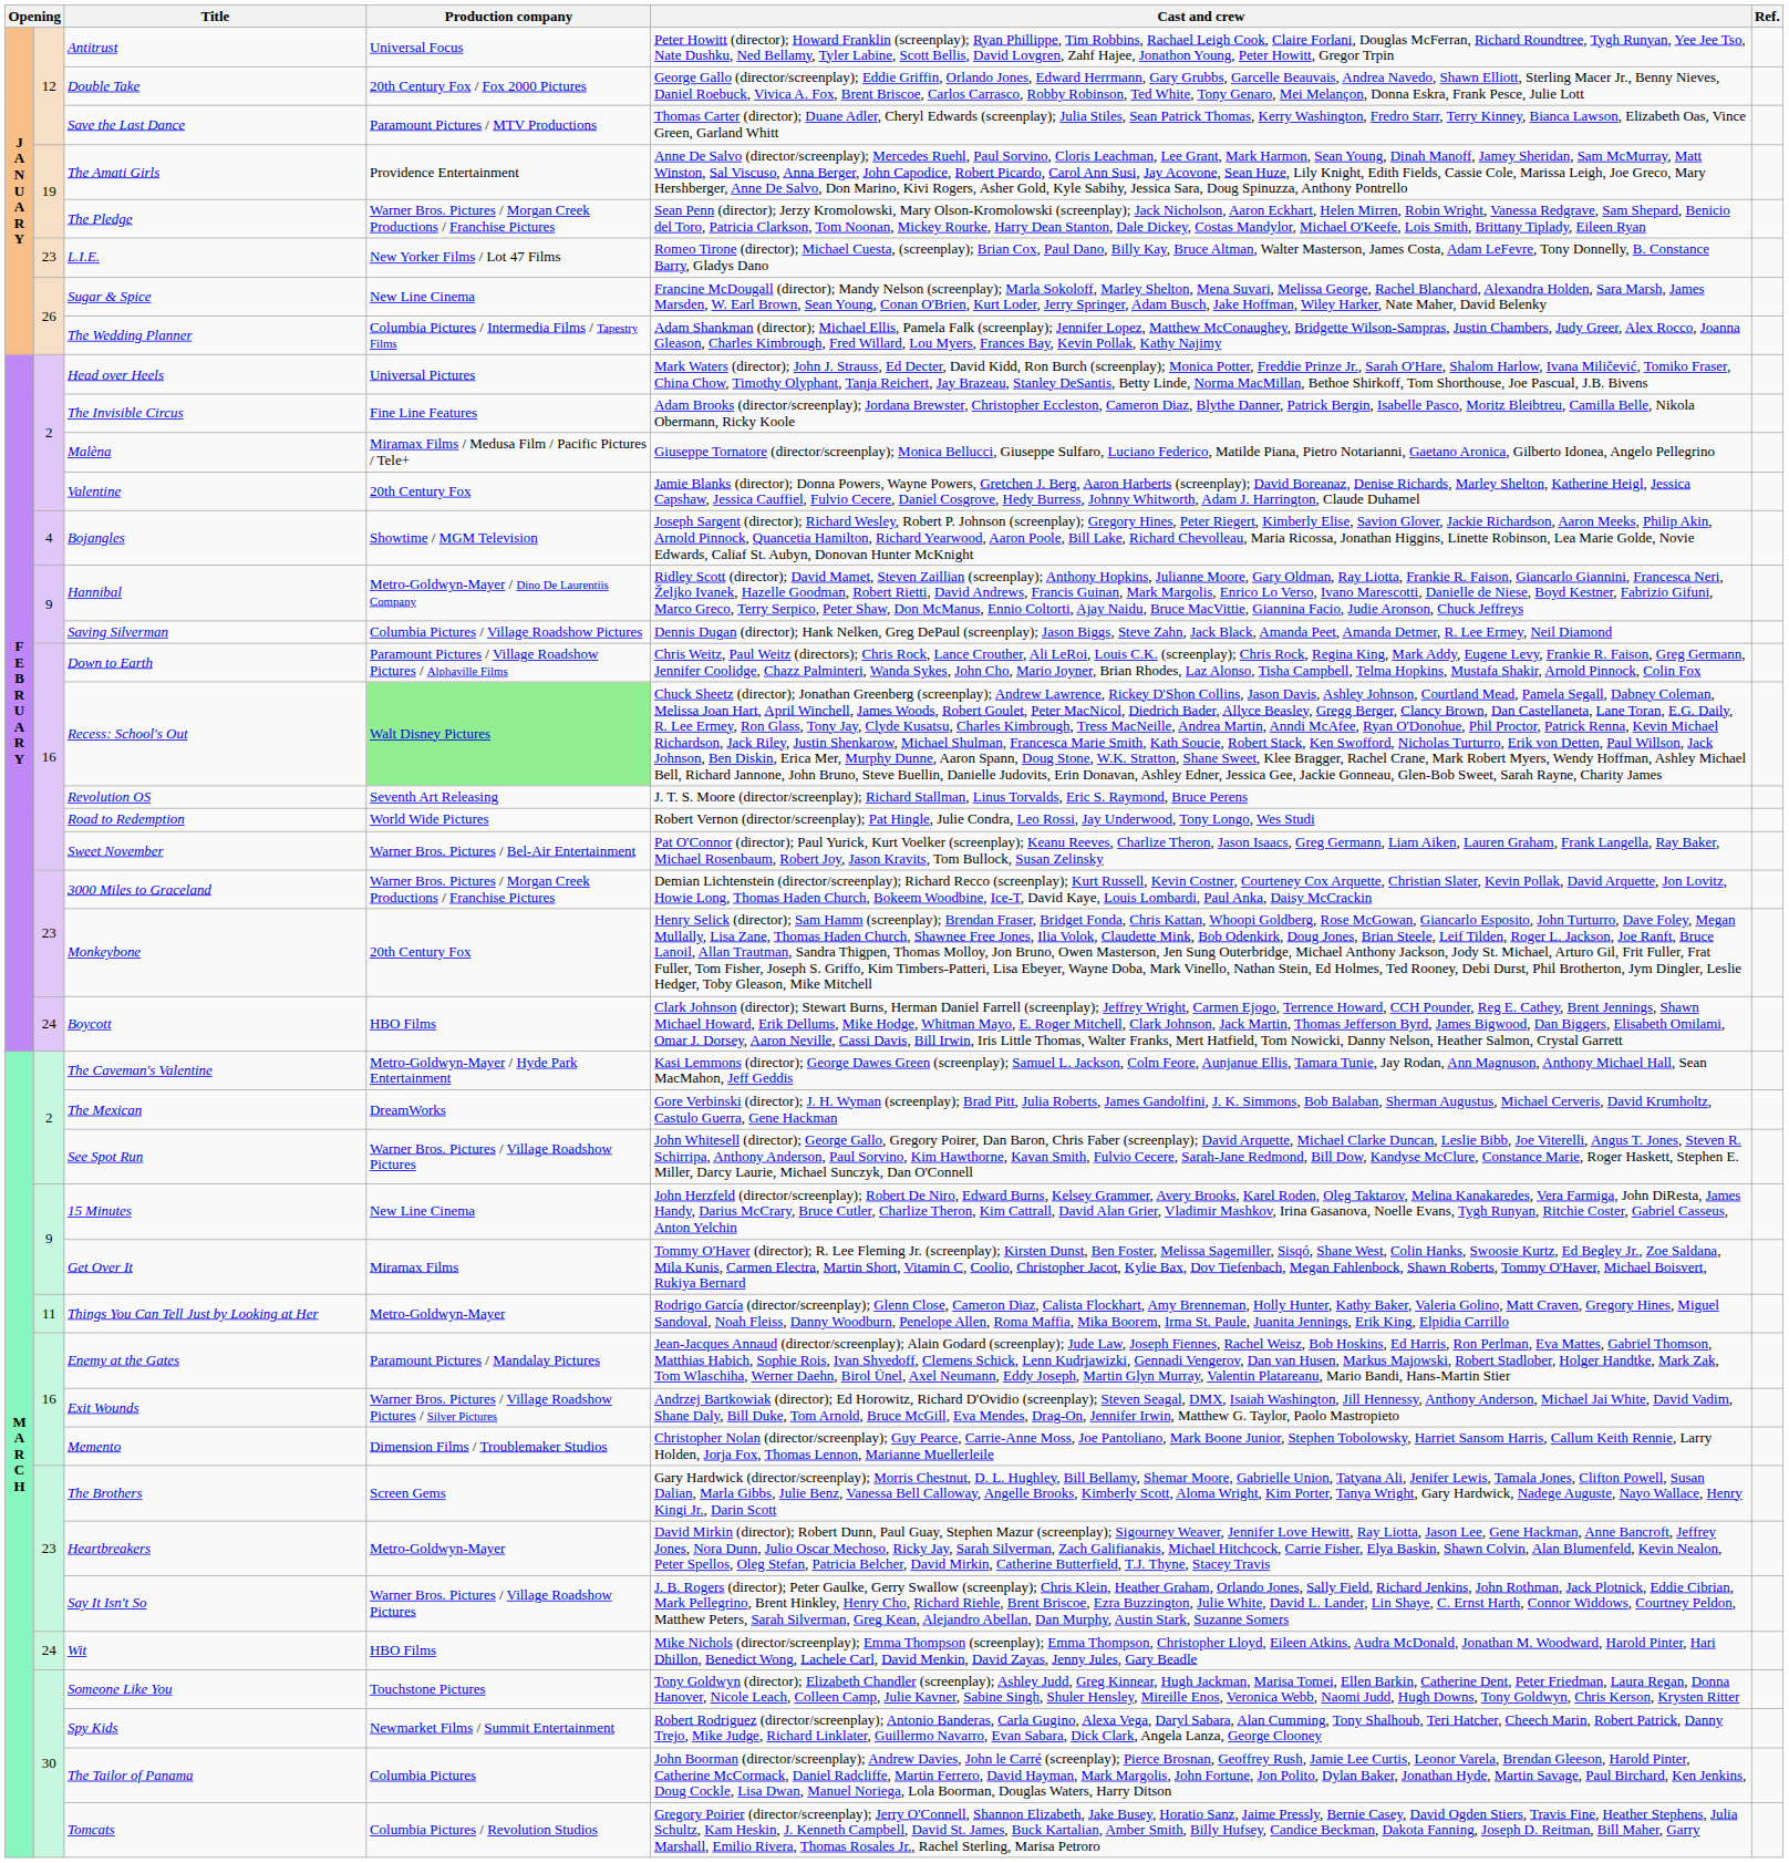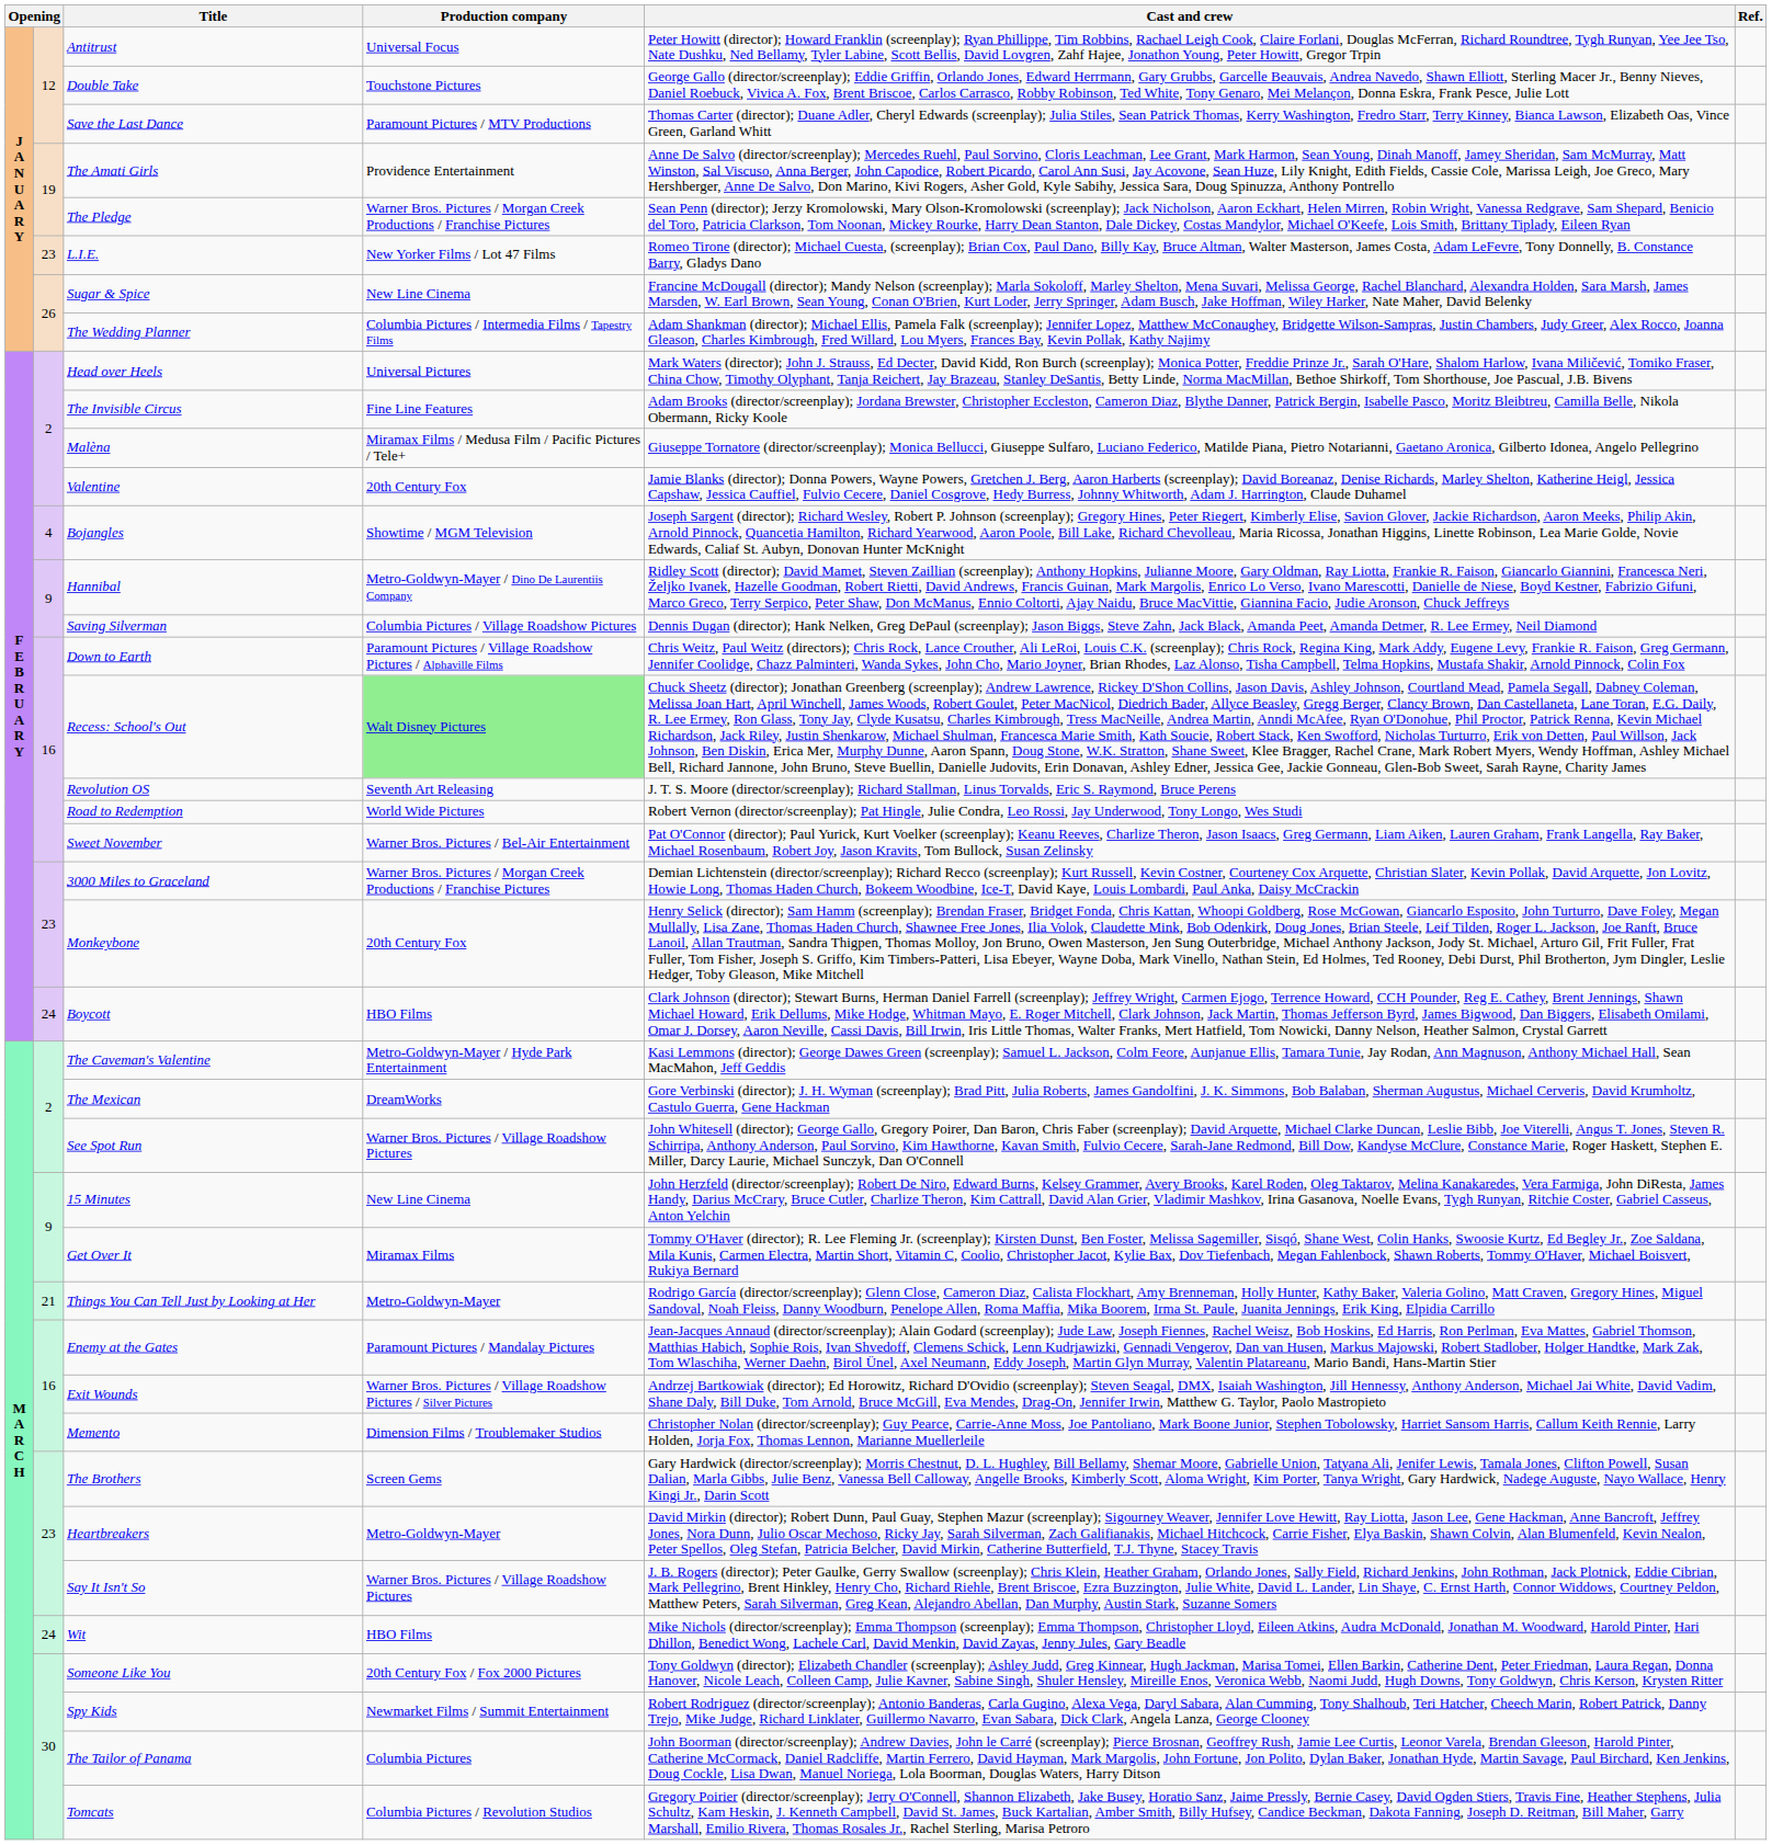Double Take | Production company: 20th Century Fox / Fox 2000 Pictures -> Touchstone Pictures
Things You Can Tell Just by Looking at Her | column 2: 11 -> 21
Someone Like You | Production company: Touchstone Pictures -> 20th Century Fox / Fox 2000 Pictures
